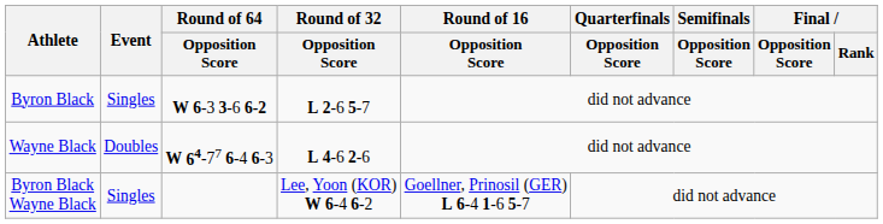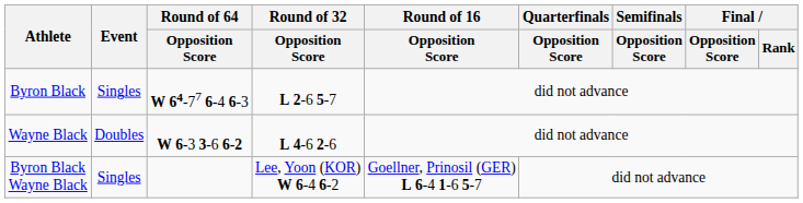Byron Black | Round of 64 / Opposition Score: W 6-3 3-6 6-2 -> W 64-77 6-4 6-3
Wayne Black | Round of 64 / Opposition Score: W 64-77 6-4 6-3 -> W 6-3 3-6 6-2
